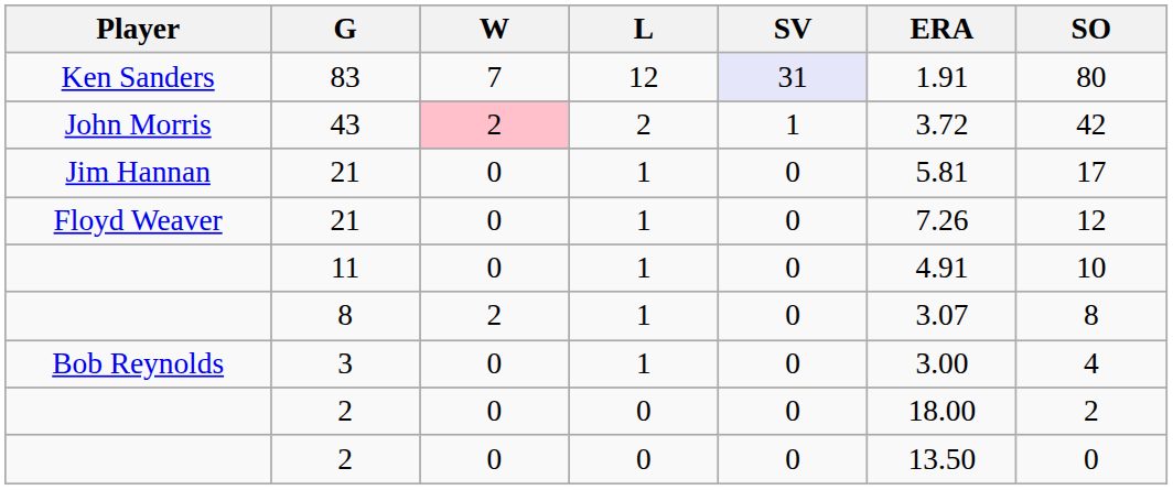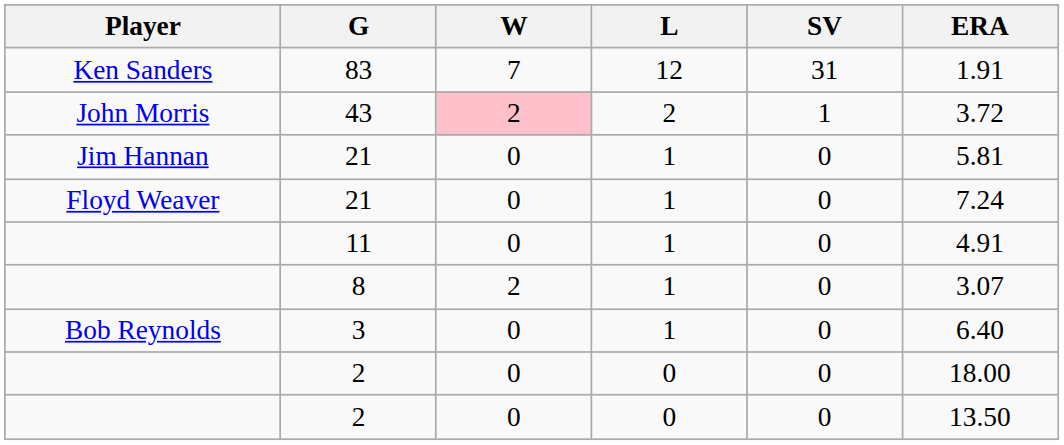- column: SO | 80 | 42 | 17 | 12 | 10 | 8 | 4 | 2 | 0
83 | SV: lavender background -> no background
Floyd Weaver / 21 | ERA: 7.26 -> 7.24
3 | ERA: 3.00 -> 6.40
